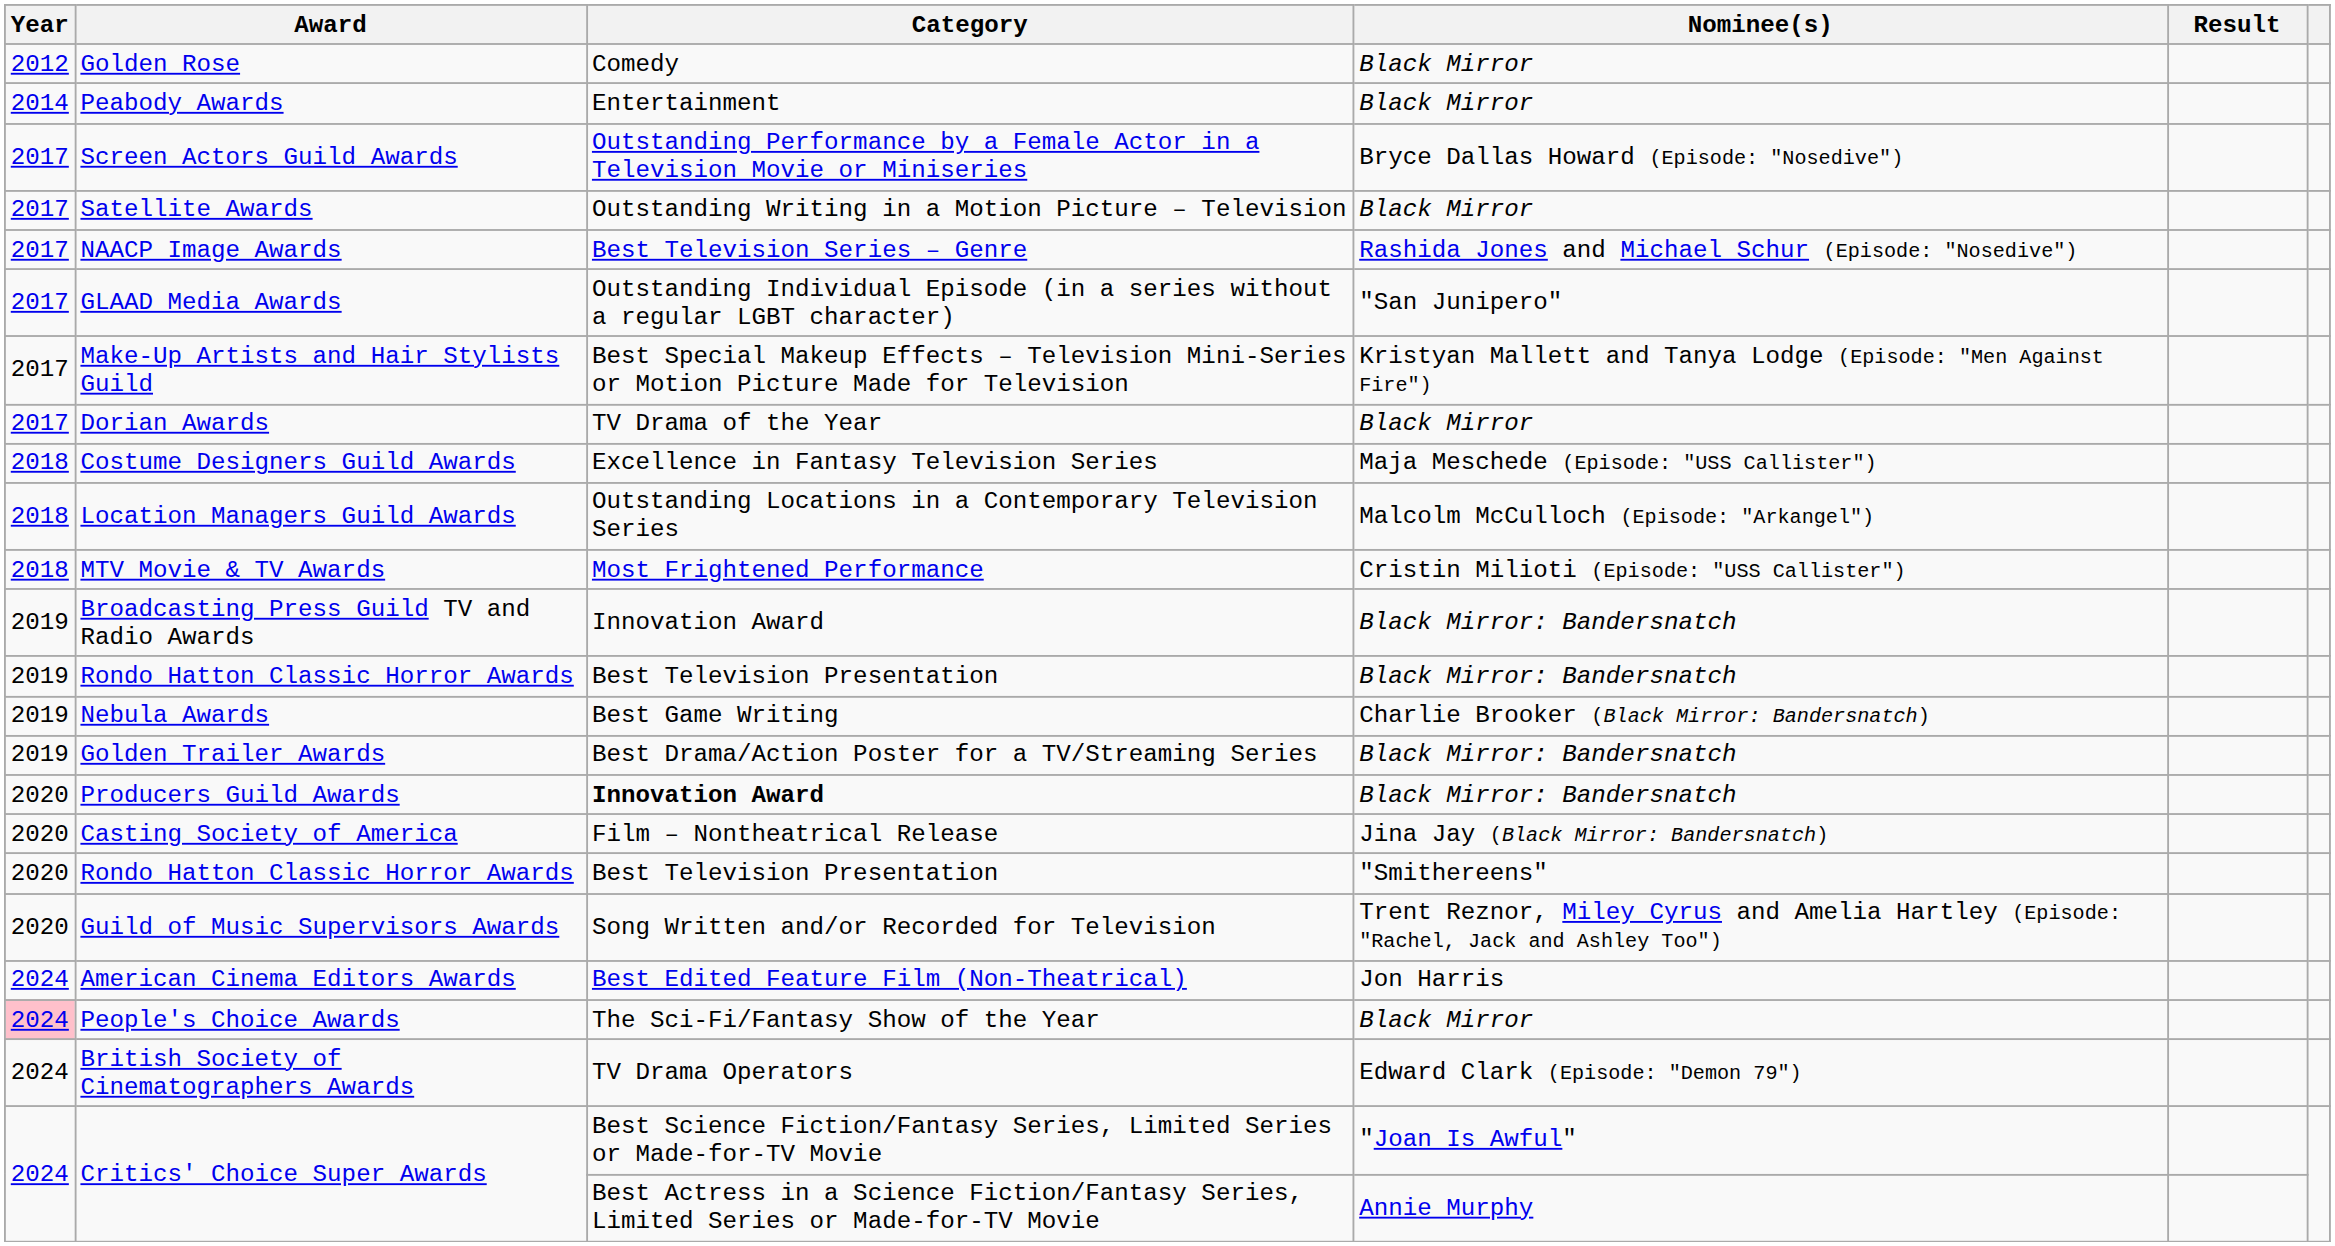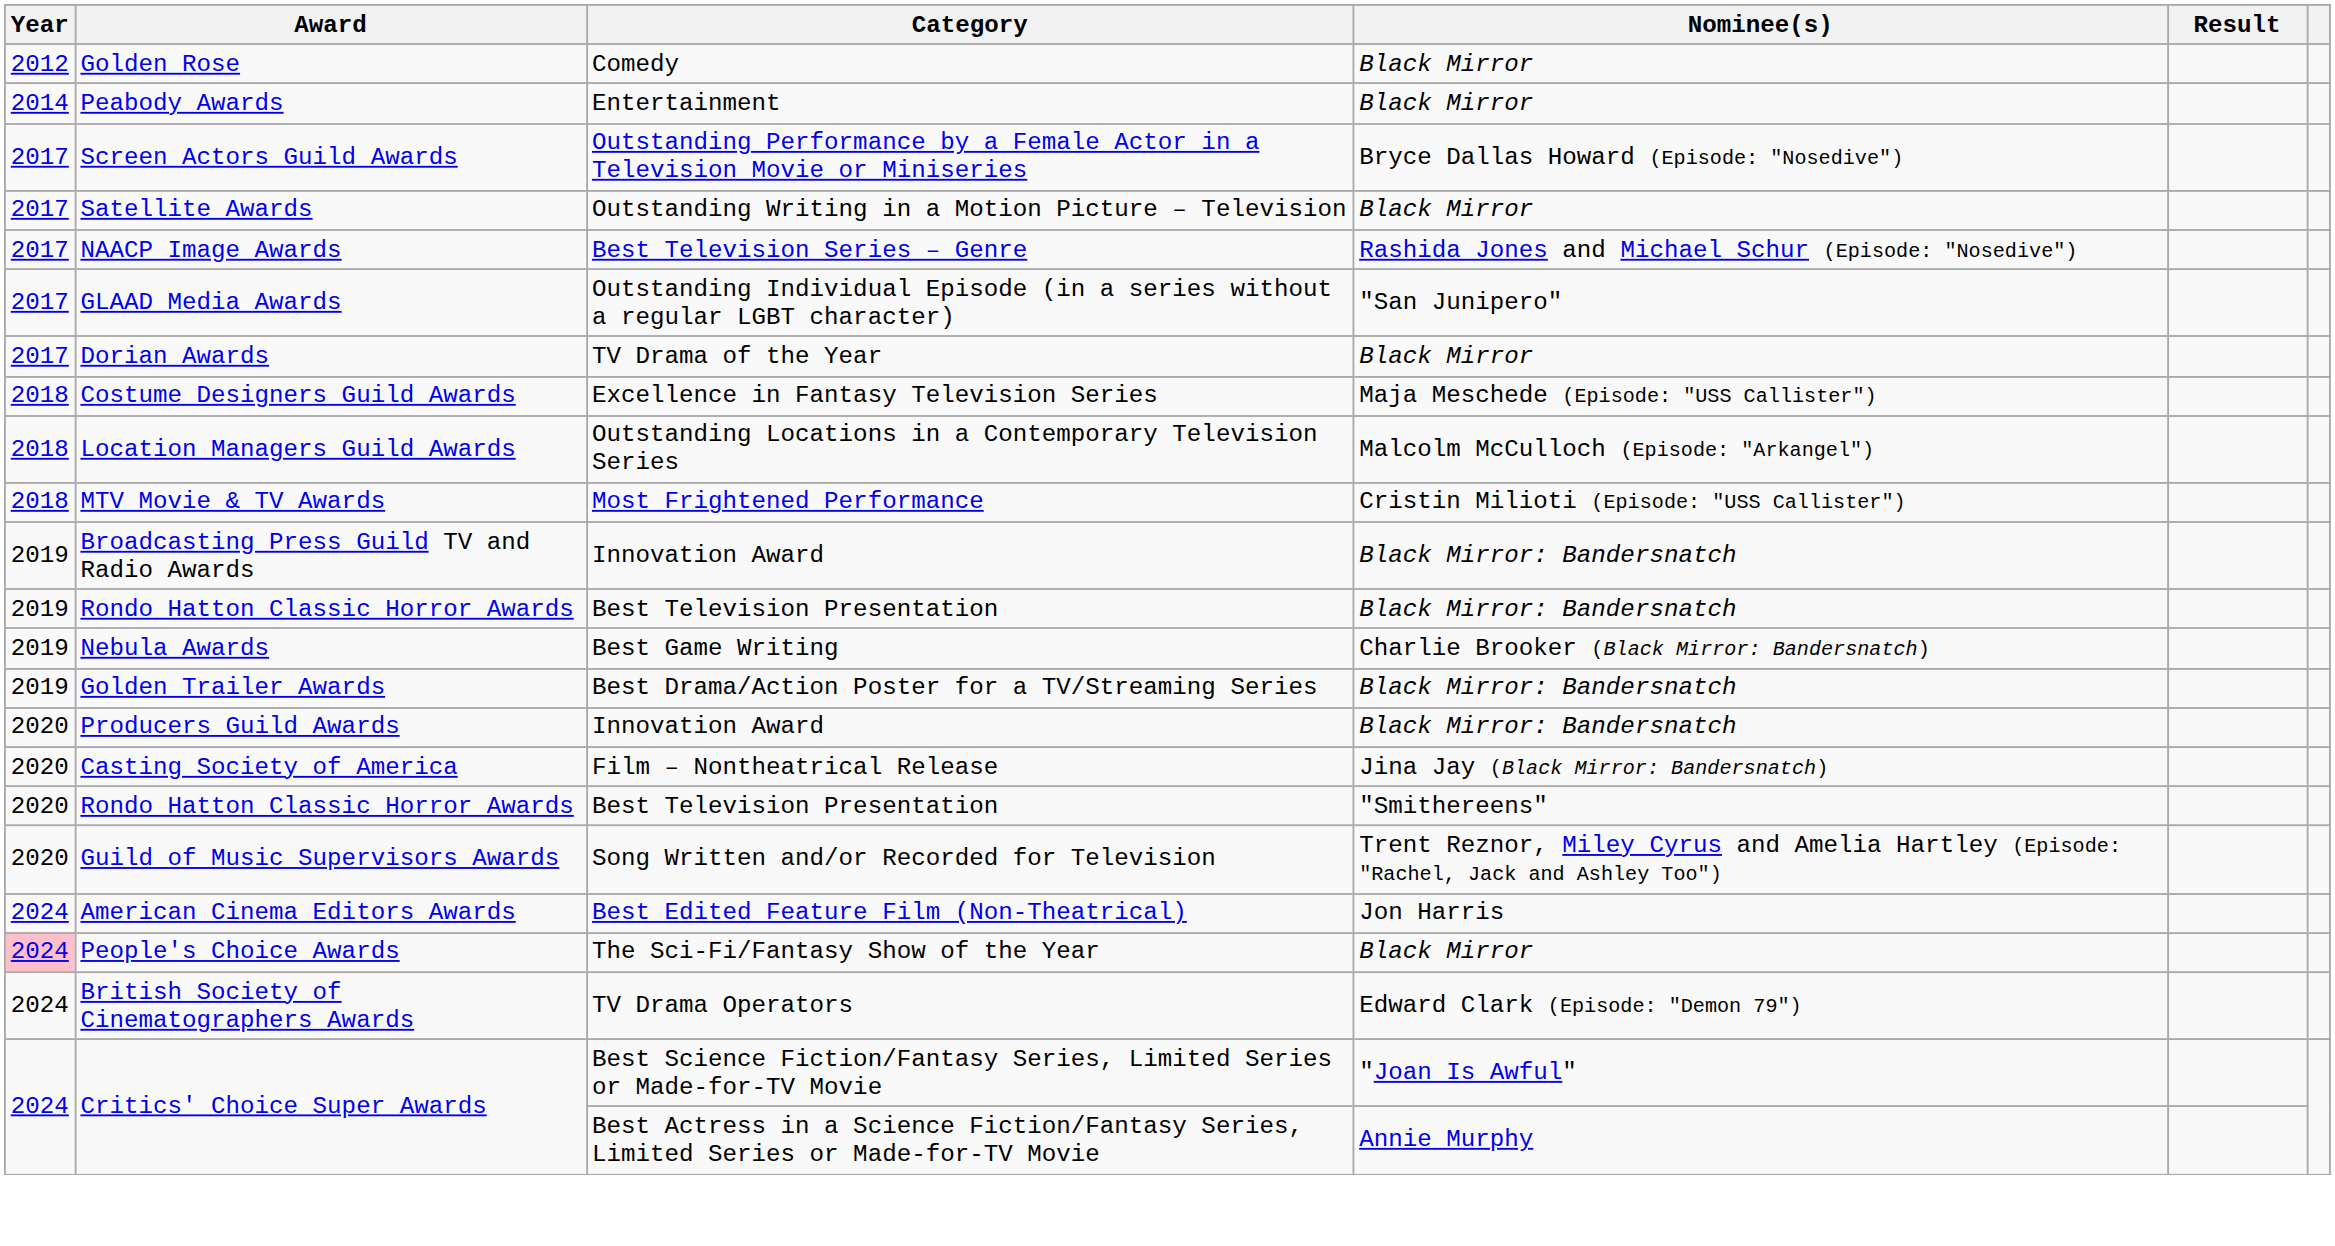- row: 2017 | Make-Up Artists and Hair Stylists Guild | Best Special Makeup Effects – Television Mini-Series or Motion Picture Made for Television | Kristyan Mallett and Tanya Lodge (Episode: "Men Against Fire")
Producers Guild Awards | Category: bold -> normal
